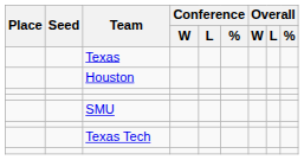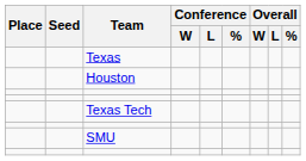rows swapped: Texas Tech <-> SMU
